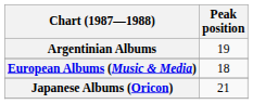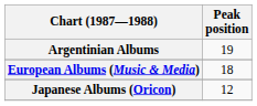Japanese Albums (Oricon) | Peak position: 21 -> 12
